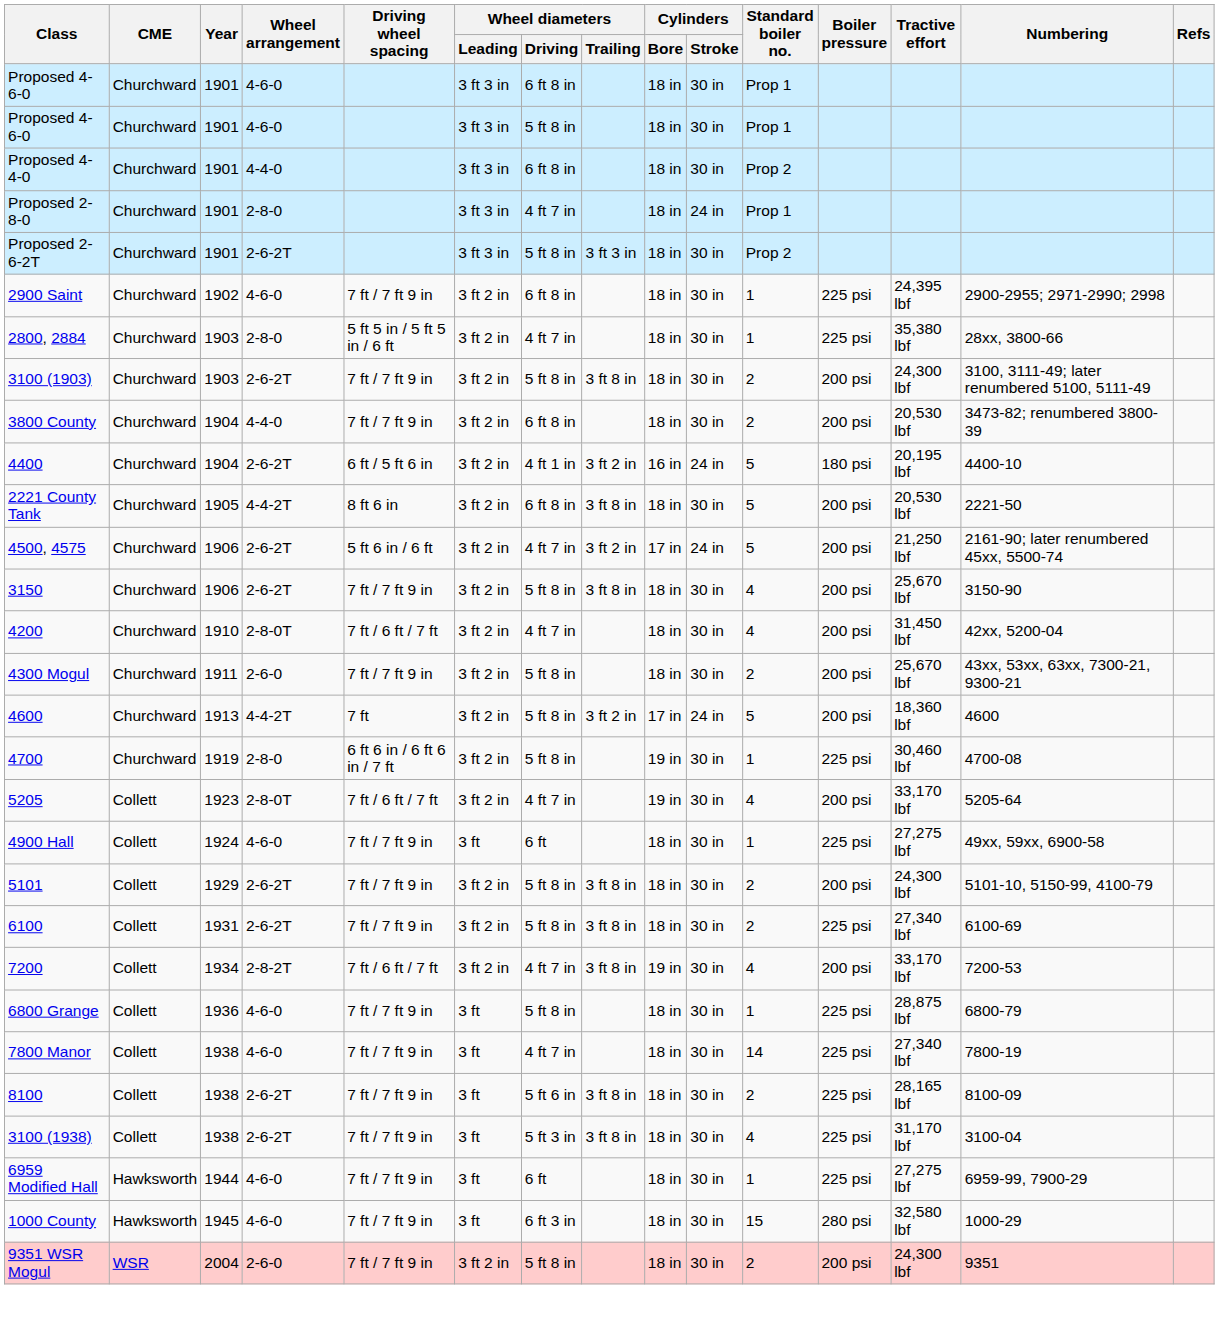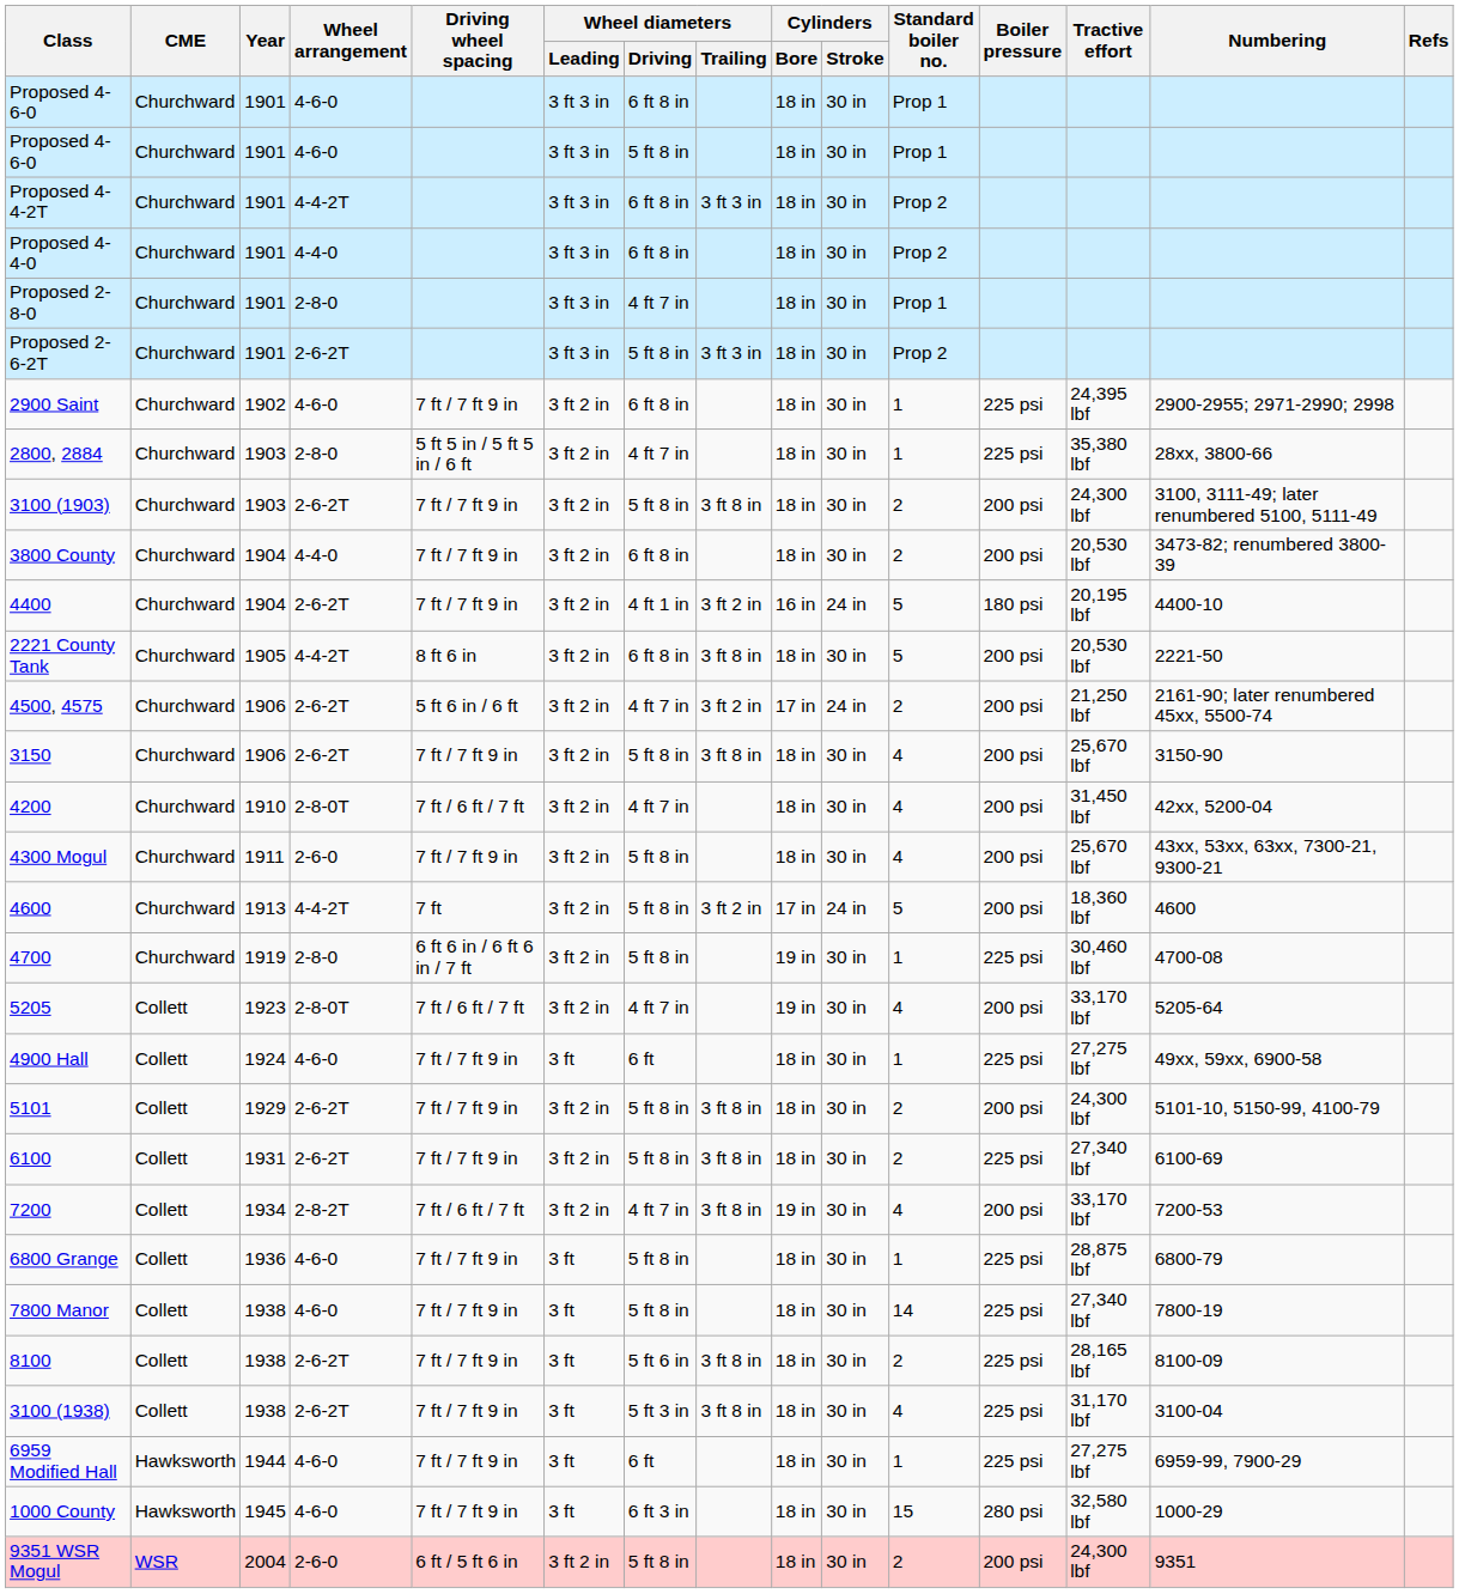+ row: Proposed 4-4-2T | Churchward | 1901 | 4-4-2T | 3 ft 3 in | 6 ft 8 in | 3 ft 3 in | 18 in | 30 in | Prop 2
Proposed 2-8-0 | Cylinders / Stroke: 24 in -> 30 in
4400 | Driving wheel spacing: 6 ft / 5 ft 6 in -> 7 ft / 7 ft 9 in
4500, 4575 | Standard boiler no.: 5 -> 2
4300 Mogul | Standard boiler no.: 2 -> 4
7800 Manor | Wheel diameters / Driving: 4 ft 7 in -> 5 ft 8 in
9351 WSR Mogul | Driving wheel spacing: 7 ft / 7 ft 9 in -> 6 ft / 5 ft 6 in
